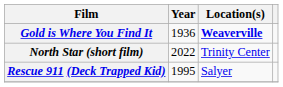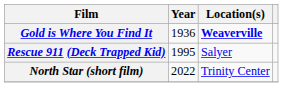rows swapped: Rescue 911 (Deck Trapped Kid) <-> North Star (short film)
